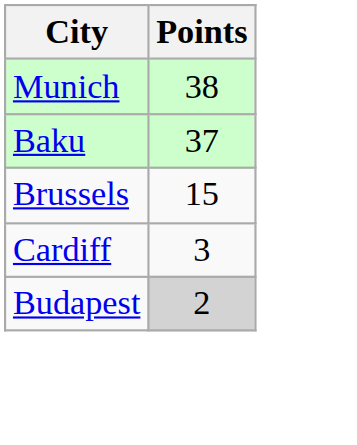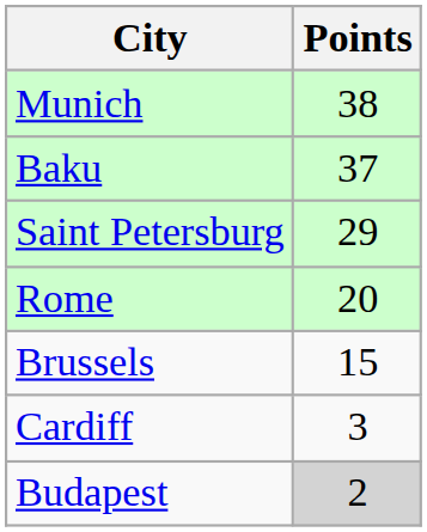+ row: Saint Petersburg | 29
+ row: Rome | 20
